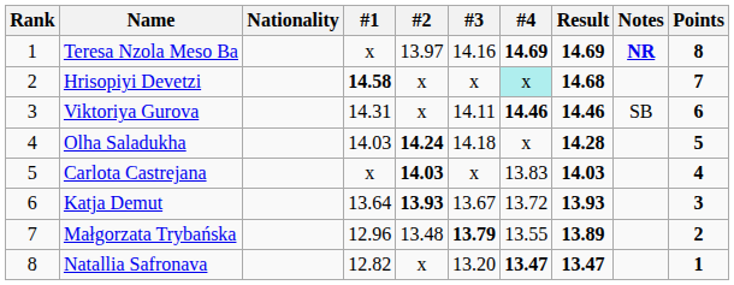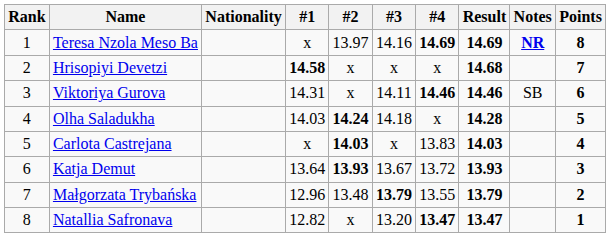Hrisopiyi Devetzi | #4: paleturquoise background -> no background
Małgorzata Trybańska | Result: 13.89 -> 13.79
